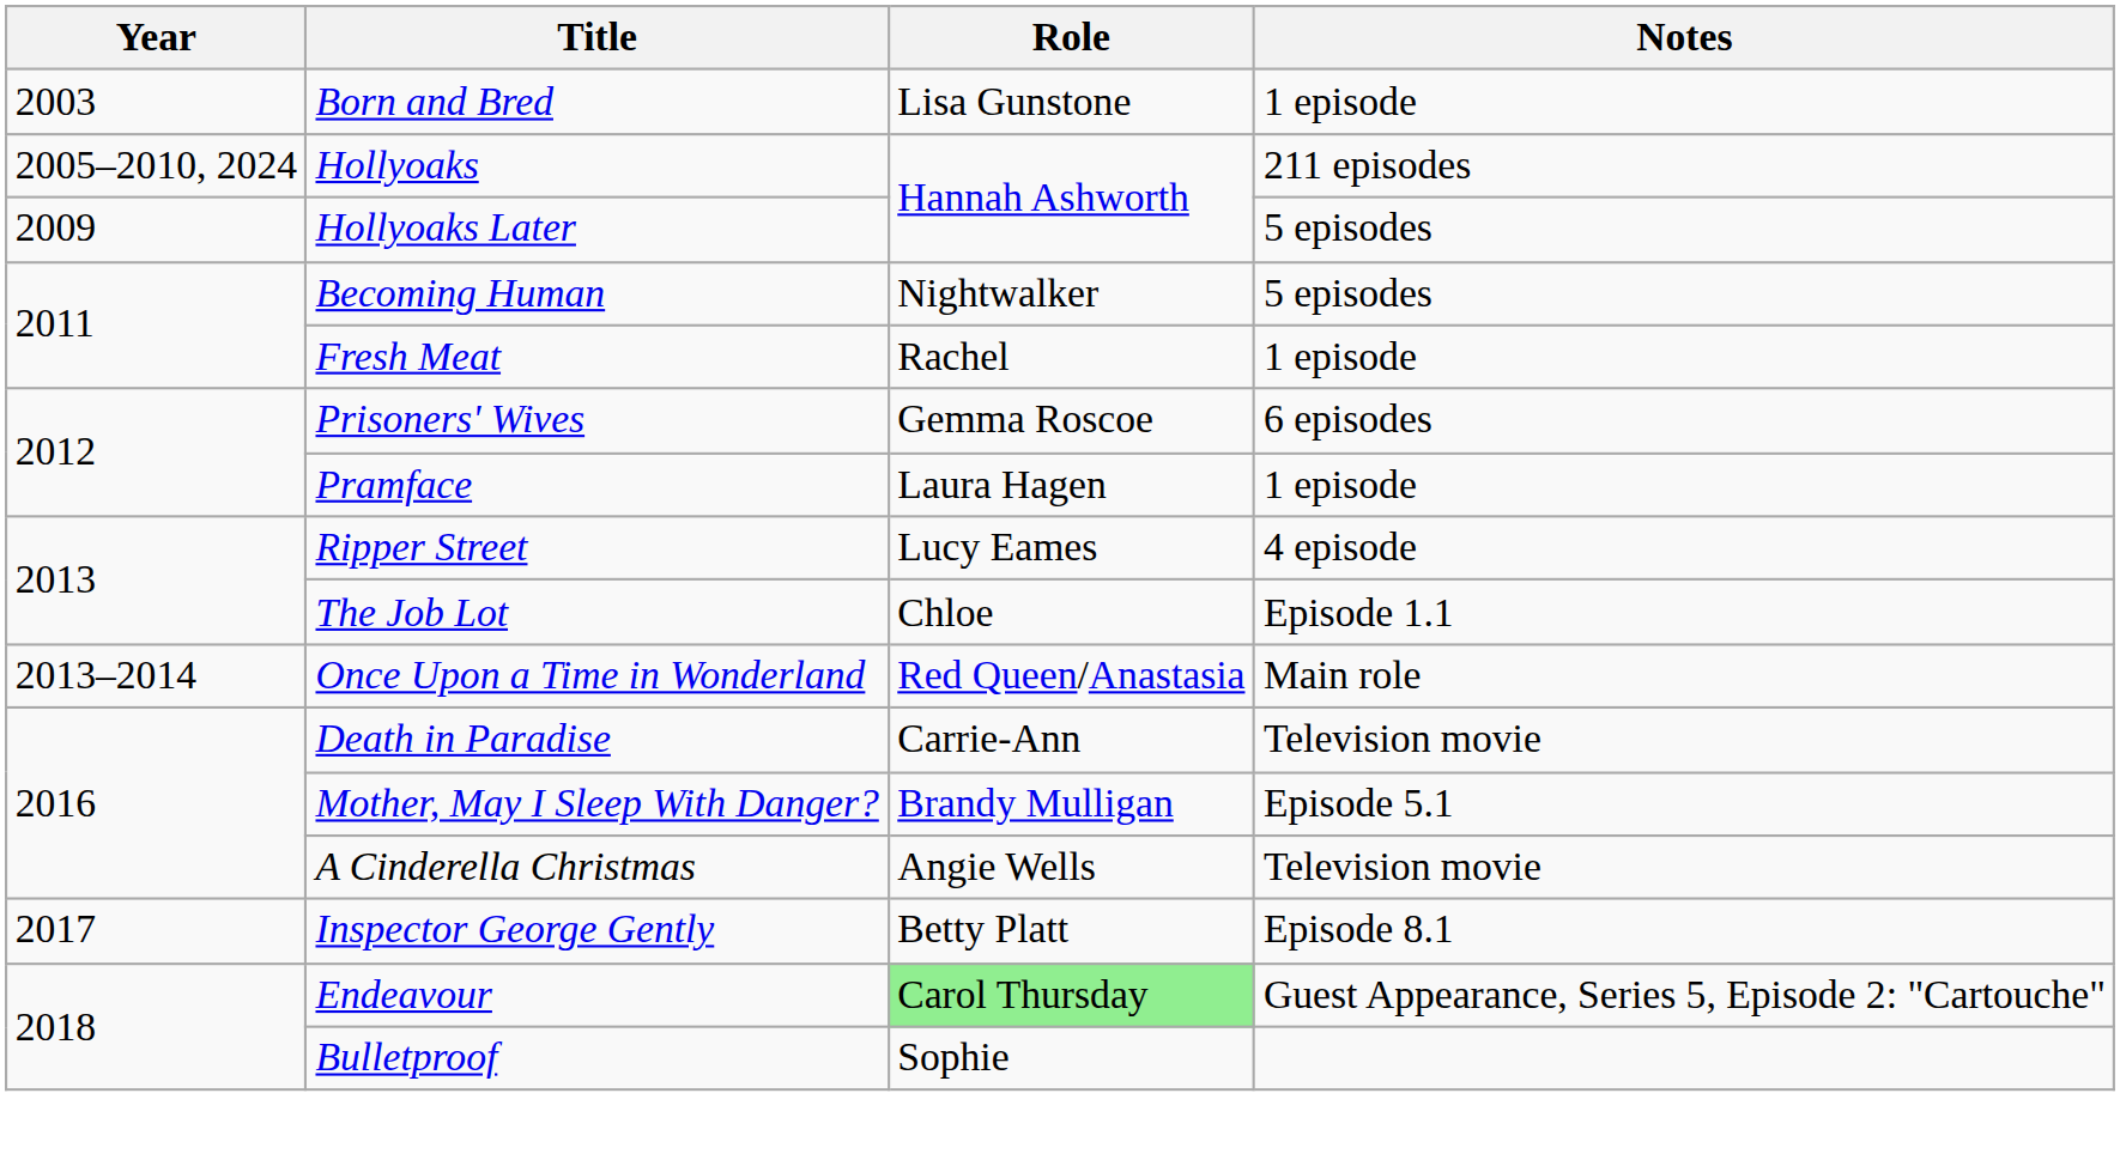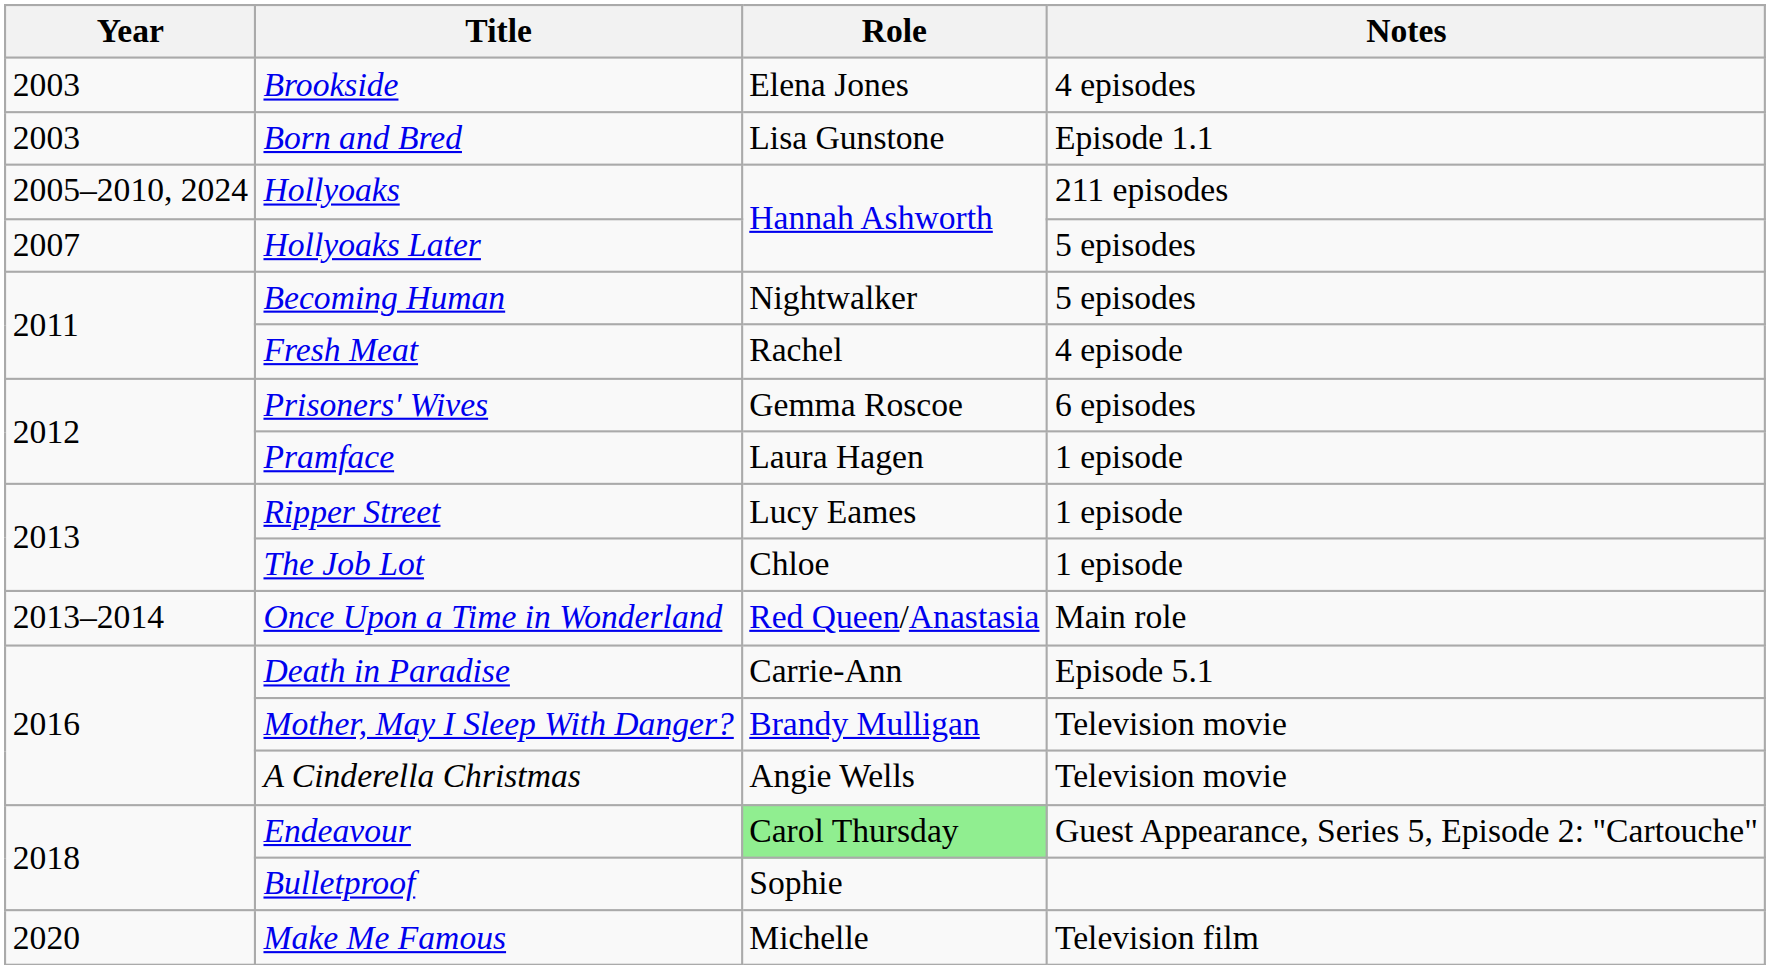+ row: 2003 | Brookside | Elena Jones | 4 episodes
Born and Bred | Notes: 1 episode -> Episode 1.1
Hollyoaks Later | Year: 2009 -> 2007
Fresh Meat | Notes: 1 episode -> 4 episode
Ripper Street | Notes: 4 episode -> 1 episode
The Job Lot | Notes: Episode 1.1 -> 1 episode
Death in Paradise | Notes: Television movie -> Episode 5.1
Mother, May I Sleep With Danger? | Notes: Episode 5.1 -> Television movie
- row: 2017 | Inspector George Gently | Betty Platt | Episode 8.1
+ row: 2020 | Make Me Famous | Michelle | Television film
